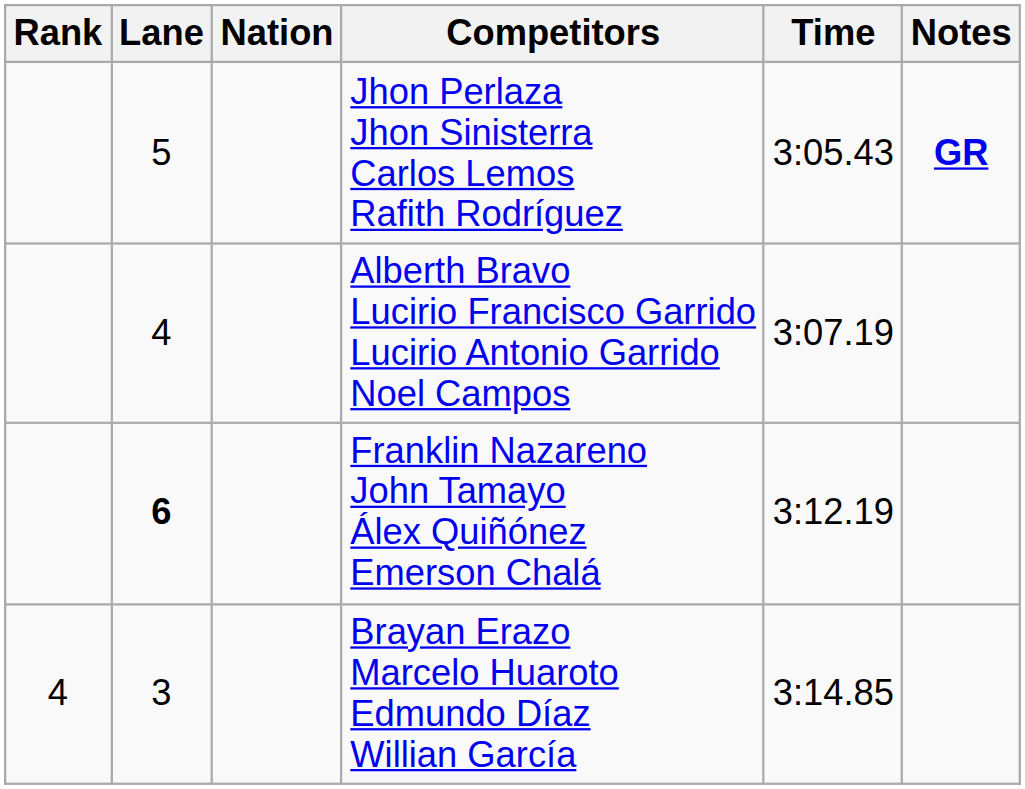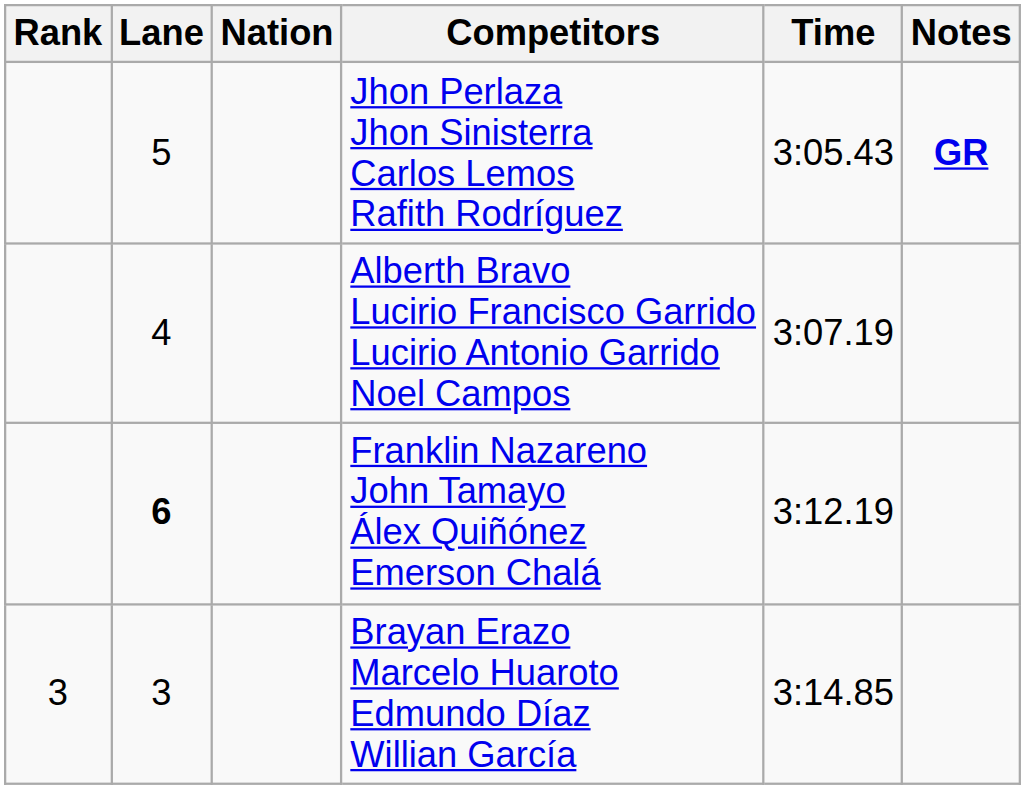Brayan Erazo Marcelo Huaroto Edmundo Díaz Willian García | Rank: 4 -> 3
